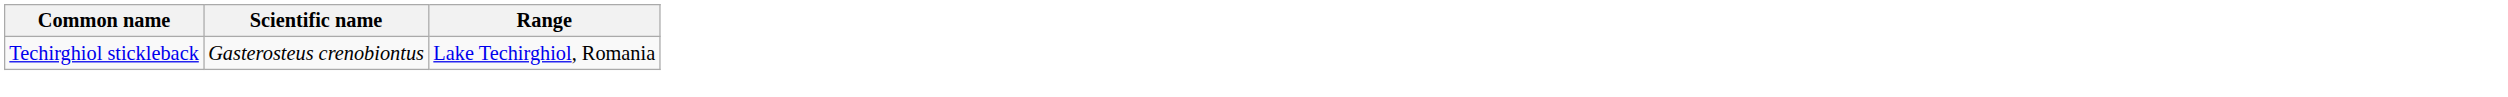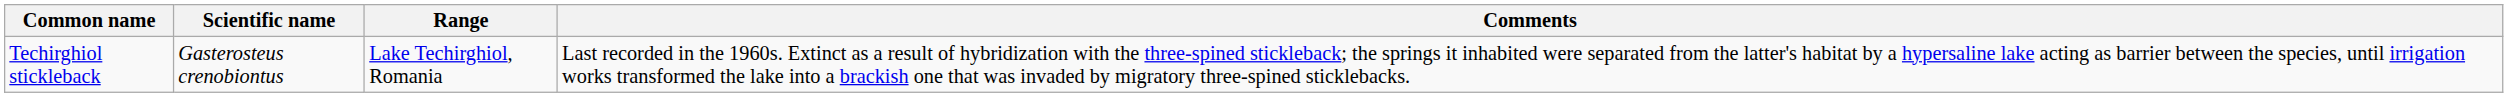+ column: Comments | Last recorded in the 1960s. Extinct as a result of hybridization with the three-spined stickleback; the springs it inhabited were separated from the latter's habitat by a hypersaline lake acting as barrier between the species, until irrigation works transformed the lake into a brackish one that was invaded by migratory three-spined sticklebacks.
